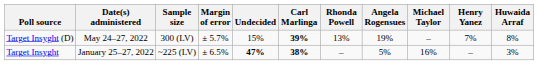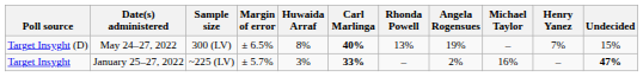columns swapped: Huwaida Arraf <-> Undecided
Target Insyght (D) | Margin of error: ± 5.7% -> ± 6.5%
Target Insyght (D) | Carl Marlinga: 39% -> 40%
Target Insyght | Margin of error: ± 6.5% -> ± 5.7%
Target Insyght | Carl Marlinga: 38% -> 33%
Target Insyght | Angela Rogensues: 5% -> 2%
